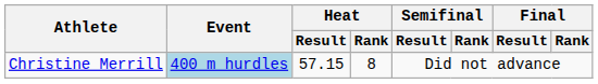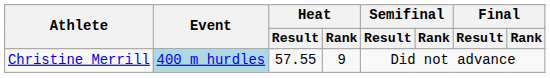Christine Merrill | Heat / Result: 57.15 -> 57.55
Christine Merrill | Heat / Rank: 8 -> 9
